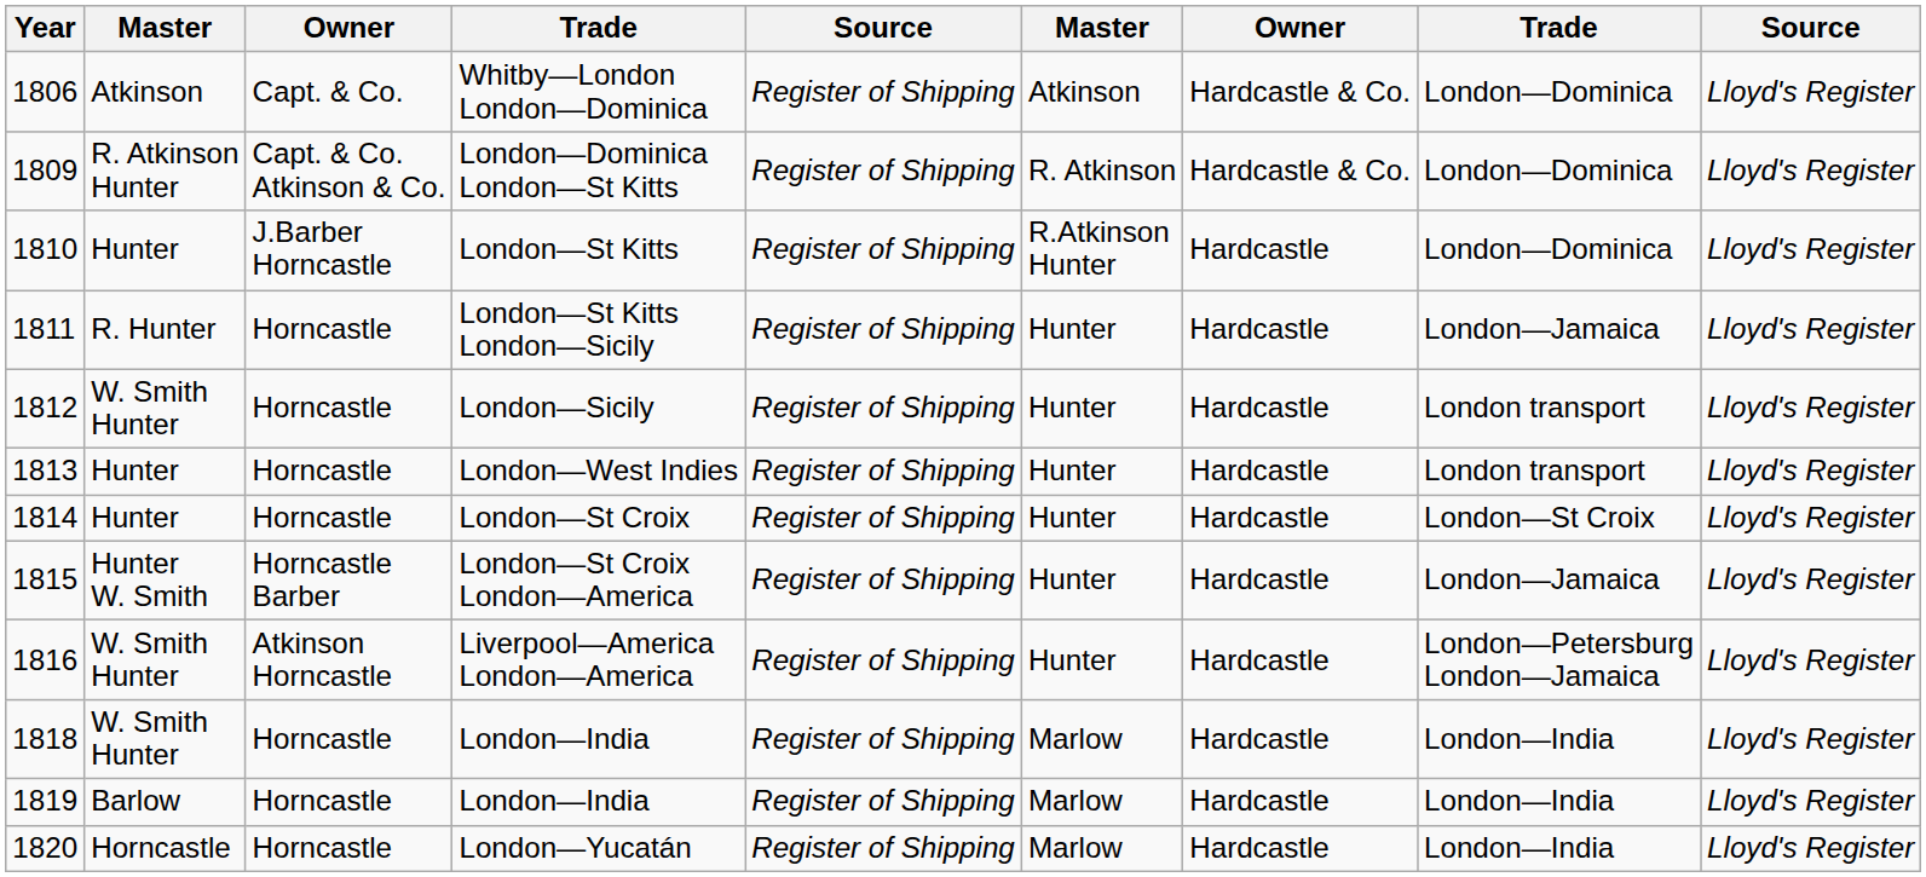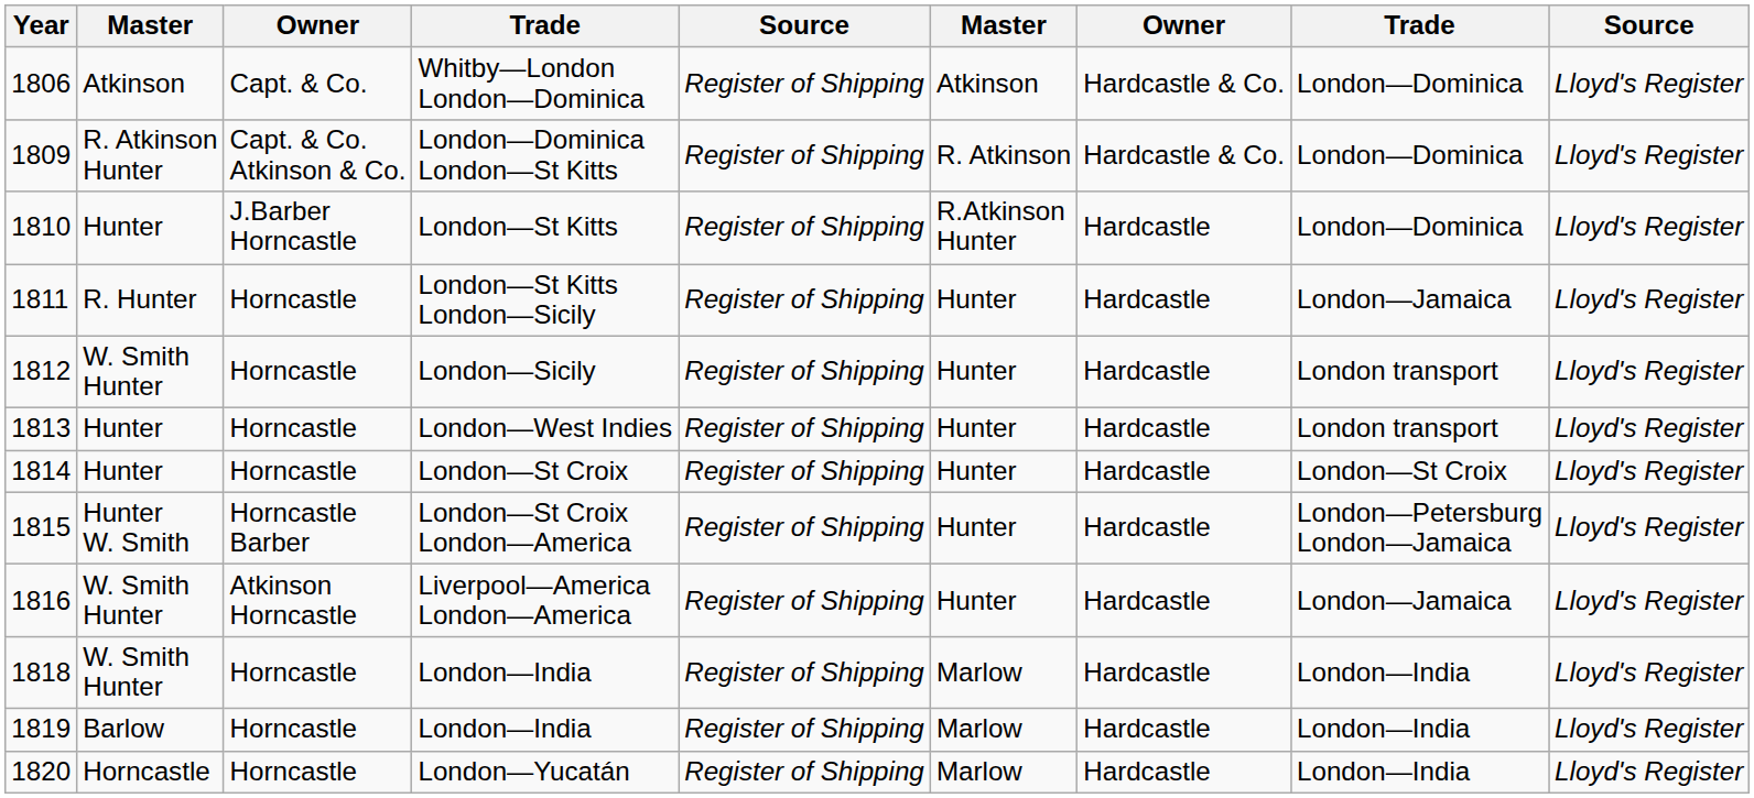London—St Croix London—America | column 8: London—Jamaica -> London—Petersburg London—Jamaica
Liverpool—America London—America | column 8: London—Petersburg London—Jamaica -> London—Jamaica
